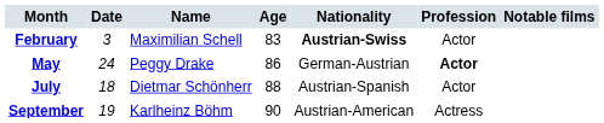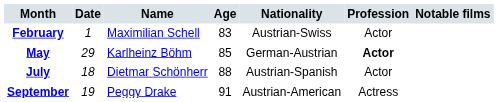February | Date: 3 -> 1
February | Nationality: bold -> normal
May | Date: 24 -> 29
May | Name: Peggy Drake -> Karlheinz Böhm
May | Age: 86 -> 85
September | Name: Karlheinz Böhm -> Peggy Drake
September | Age: 90 -> 91
